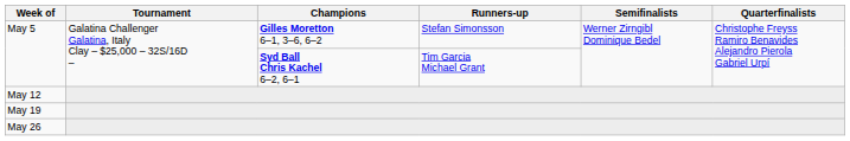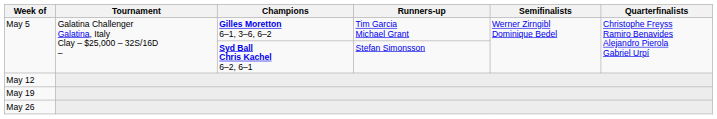May 5 / Gilles Moretton 6–1, 3–6, 6–2 | Runners-up: Stefan Simonsson -> Tim Garcia Michael Grant
May 5 / Syd Ball Chris Kachel 6–2, 6–1 | Runners-up: Tim Garcia Michael Grant -> Stefan Simonsson
